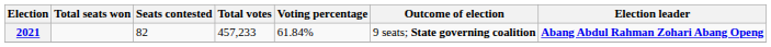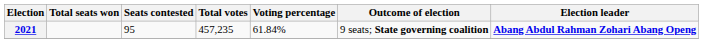2021 | Seats contested: 82 -> 95
2021 | Total votes: 457,233 -> 457,235
